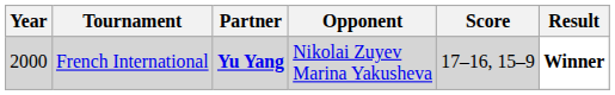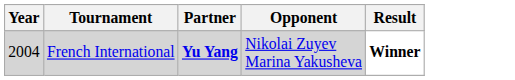- column: Score | 17–16, 15–9
French International | Year: 2000 -> 2004
